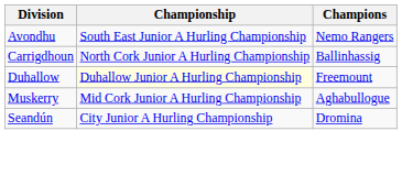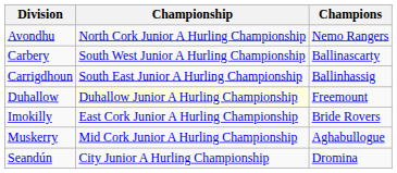Avondhu | Championship: South East Junior A Hurling Championship -> North Cork Junior A Hurling Championship
+ row: Carbery | South West Junior A Hurling Championship | Ballinascarty
Carrigdhoun | Championship: North Cork Junior A Hurling Championship -> South East Junior A Hurling Championship
+ row: Imokilly | East Cork Junior A Hurling Championship | Bride Rovers
